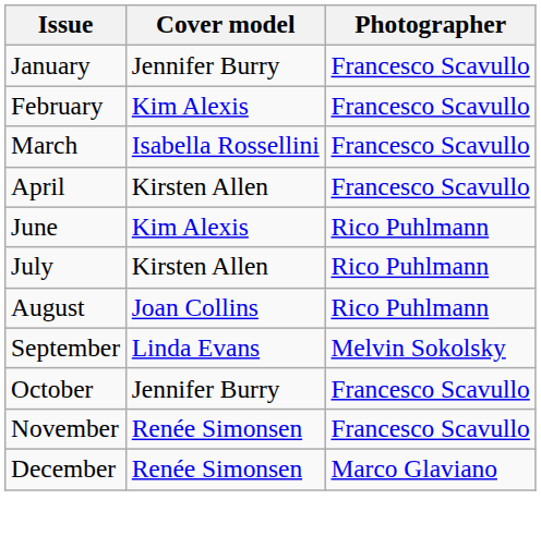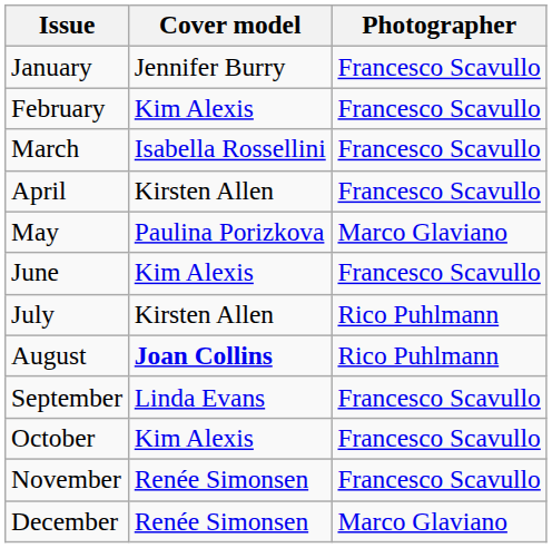+ row: May | Paulina Porizkova | Marco Glaviano
June | Photographer: Rico Puhlmann -> Francesco Scavullo
August | Cover model: normal -> bold
September | Photographer: Melvin Sokolsky -> Francesco Scavullo
October | Cover model: Jennifer Burry -> Kim Alexis
